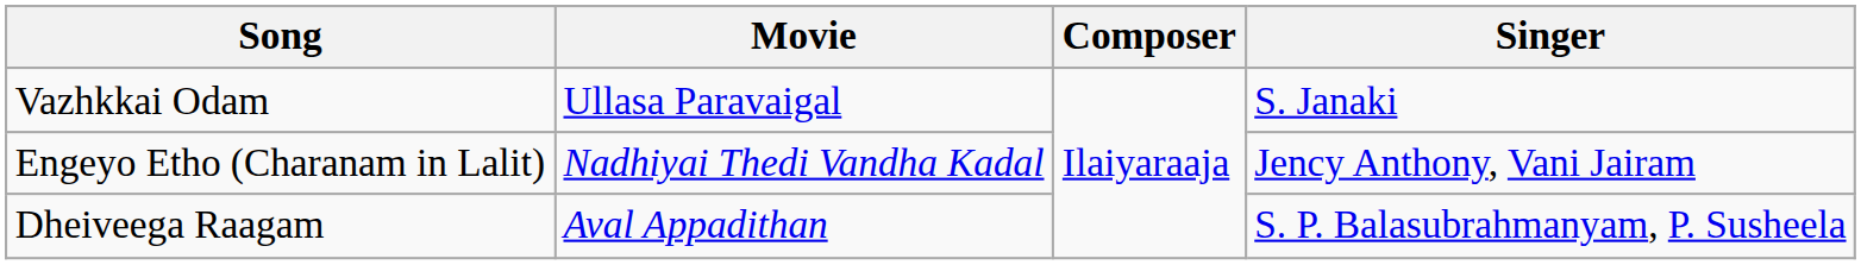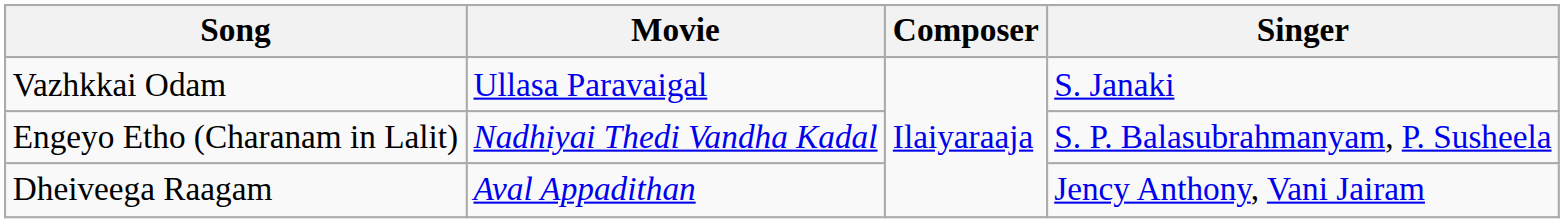Engeyo Etho (Charanam in Lalit) | Singer: Jency Anthony, Vani Jairam -> S. P. Balasubrahmanyam, P. Susheela
Dheiveega Raagam | Singer: S. P. Balasubrahmanyam, P. Susheela -> Jency Anthony, Vani Jairam
